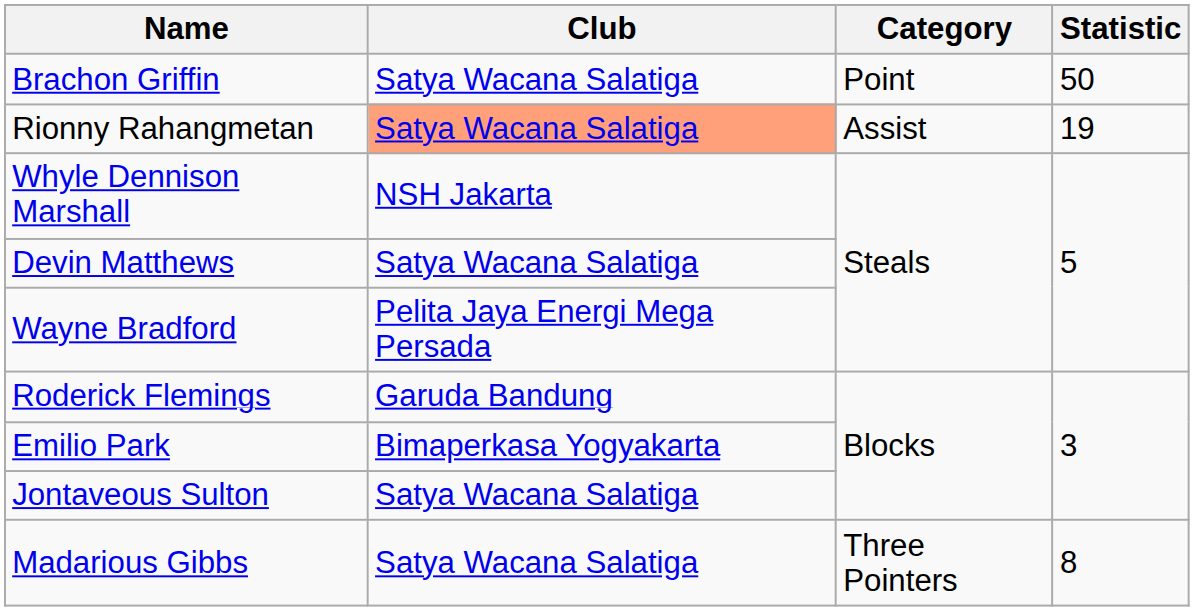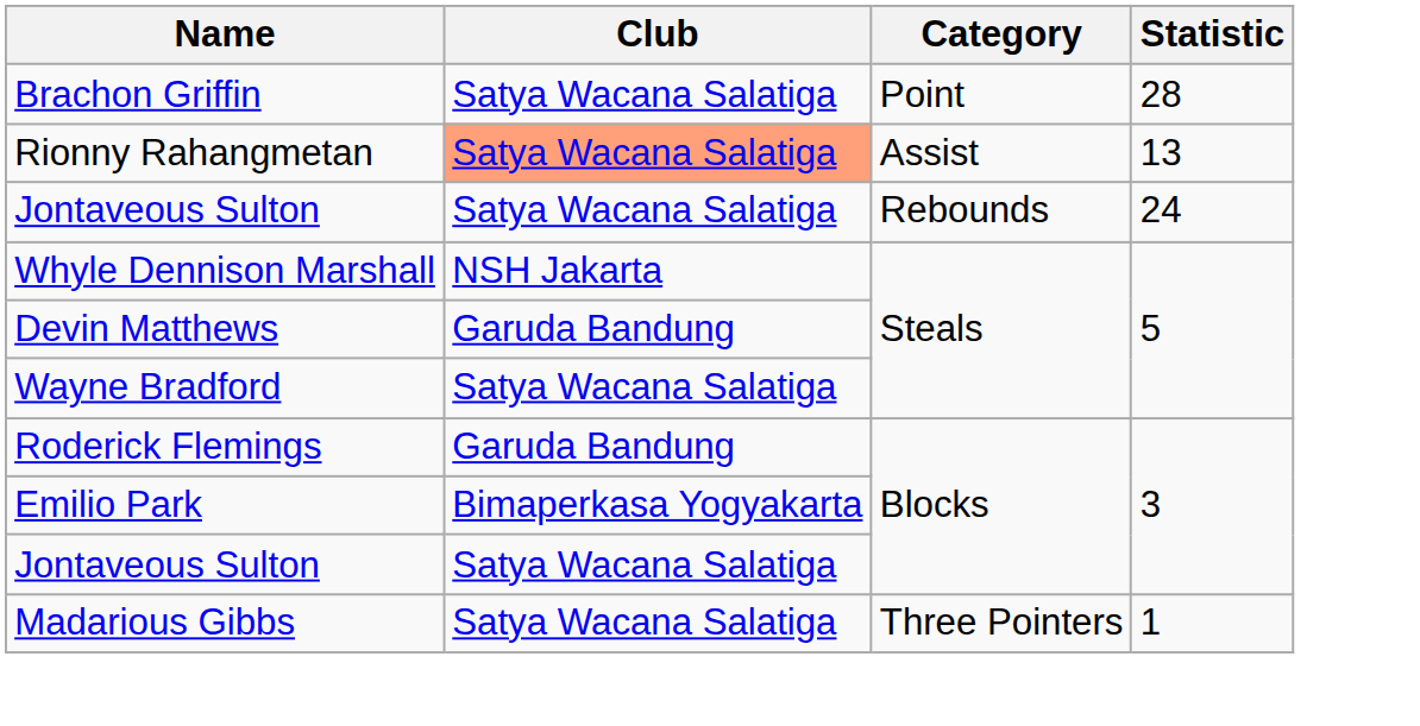Brachon Griffin | Statistic: 50 -> 28
Rionny Rahangmetan | Statistic: 19 -> 13
+ row: Jontaveous Sulton | Satya Wacana Salatiga | Rebounds | 24
Devin Matthews | Club: Satya Wacana Salatiga -> Garuda Bandung
Wayne Bradford | Club: Pelita Jaya Energi Mega Persada -> Satya Wacana Salatiga
Madarious Gibbs | Statistic: 8 -> 1
